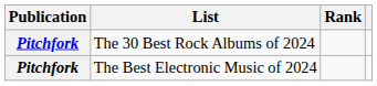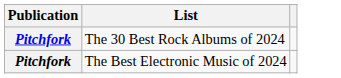- column: Rank
